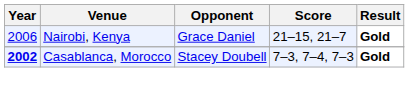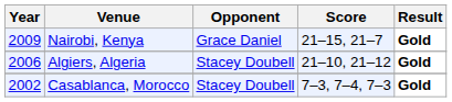Nairobi, Kenya | Year: 2006 -> 2009
+ row: 2006 | Algiers, Algeria | Stacey Doubell | 21–10, 21–12 | Gold
Casablanca, Morocco | Year: bold -> normal
